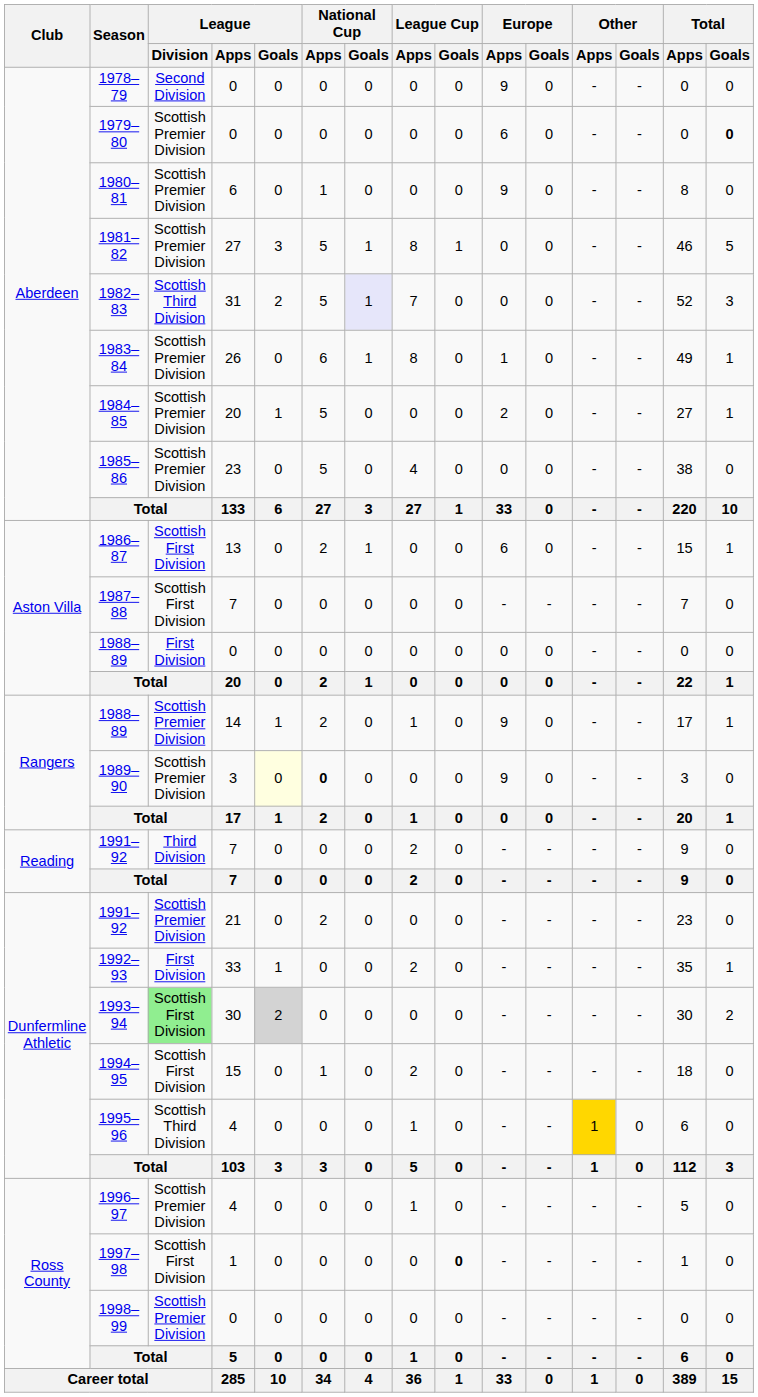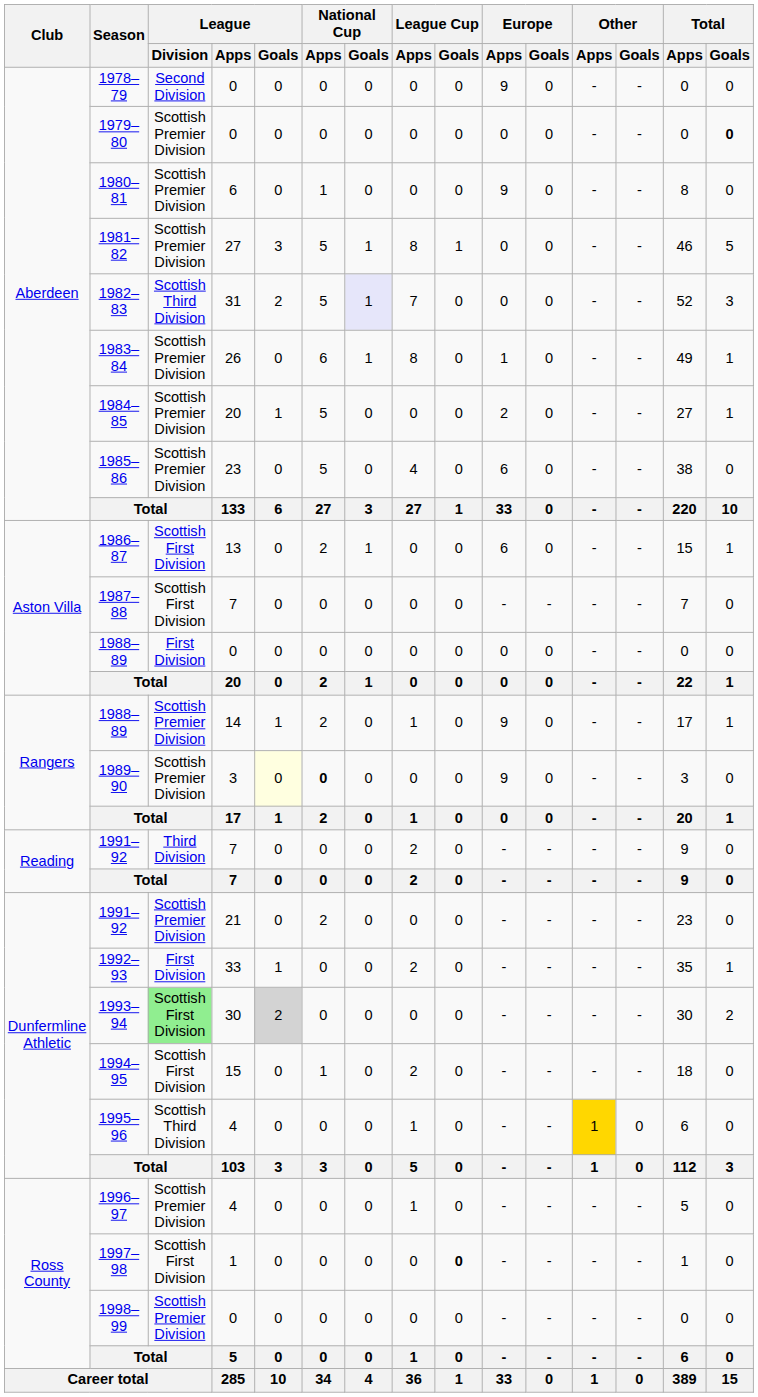1979–80 | Europe / Apps: 6 -> 0
1985–86 | Europe / Apps: 0 -> 6
